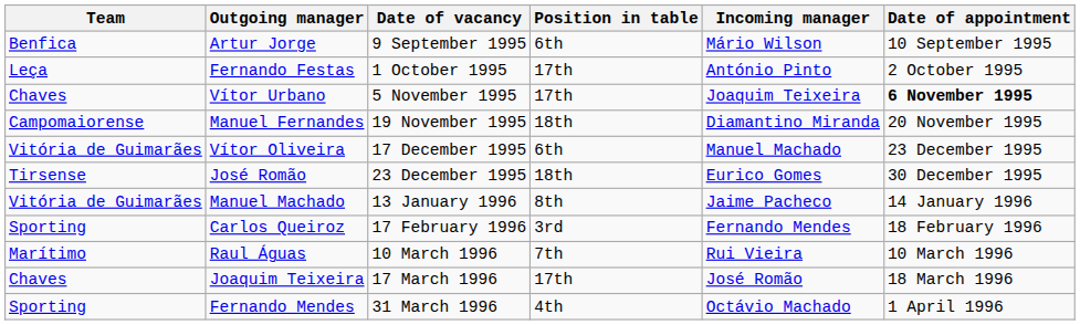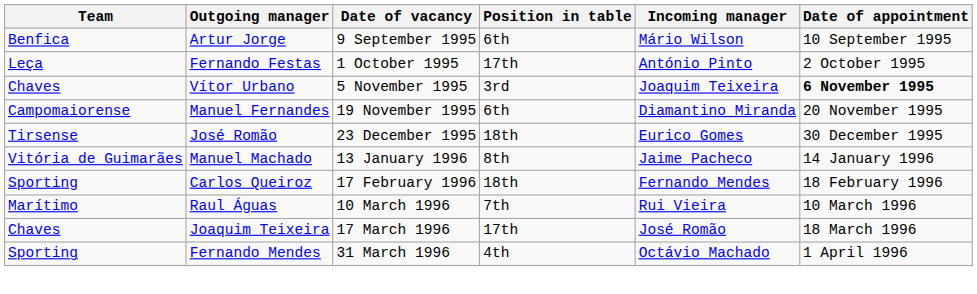Vítor Urbano | Position in table: 17th -> 3rd
Manuel Fernandes | Position in table: 18th -> 6th
- row: Vitória de Guimarães | Vítor Oliveira | 17 December 1995 | 6th | Manuel Machado | 23 December 1995
Carlos Queiroz | Position in table: 3rd -> 18th
